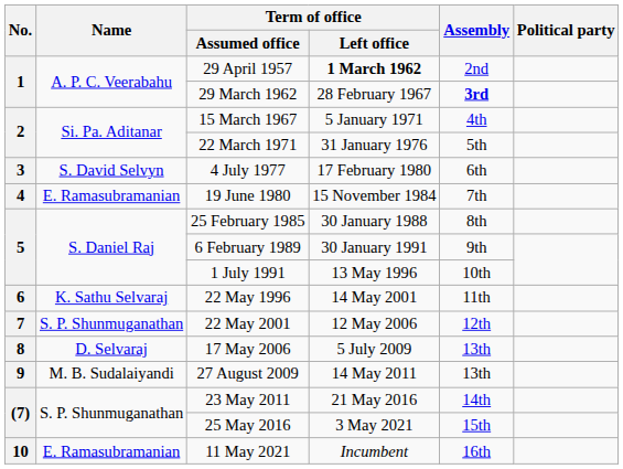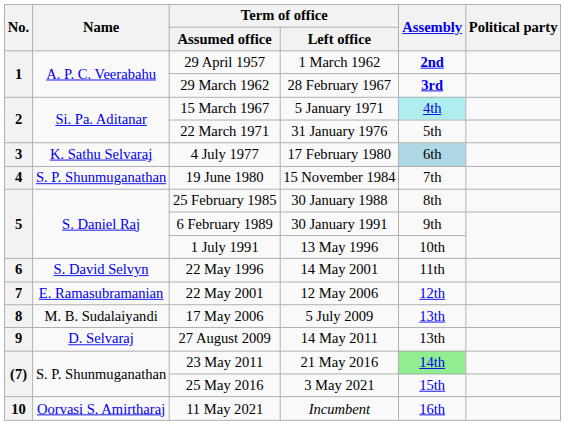29 April 1957 | Term of office / Left office: bold -> normal
29 April 1957 | Assembly: normal -> bold
15 March 1967 | Assembly: no background -> paleturquoise background
4 July 1977 | Name: S. David Selvyn -> K. Sathu Selvaraj
4 July 1977 | Assembly: no background -> lightblue background
19 June 1980 | Name: E. Ramasubramanian -> S. P. Shunmuganathan
22 May 1996 | Name: K. Sathu Selvaraj -> S. David Selvyn
22 May 2001 | Name: S. P. Shunmuganathan -> E. Ramasubramanian
17 May 2006 | Name: D. Selvaraj -> M. B. Sudalaiyandi
27 August 2009 | Name: M. B. Sudalaiyandi -> D. Selvaraj
23 May 2011 | Assembly: no background -> lightgreen background
11 May 2021 | Name: E. Ramasubramanian -> Oorvasi S. Amirtharaj
